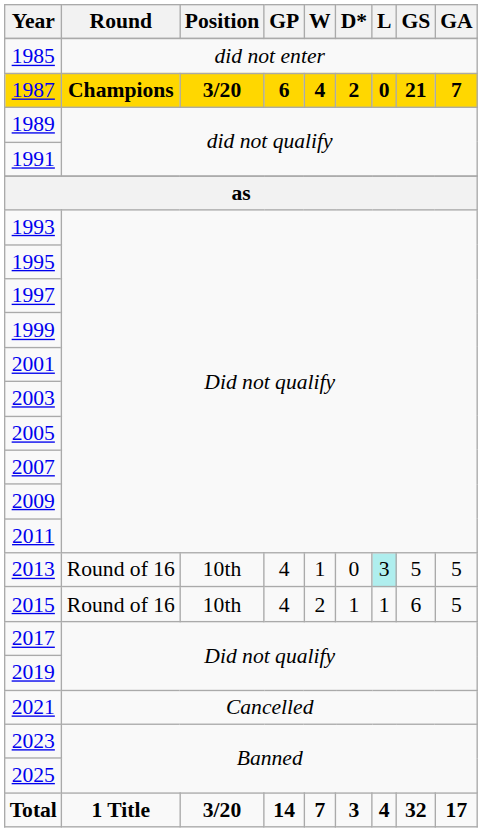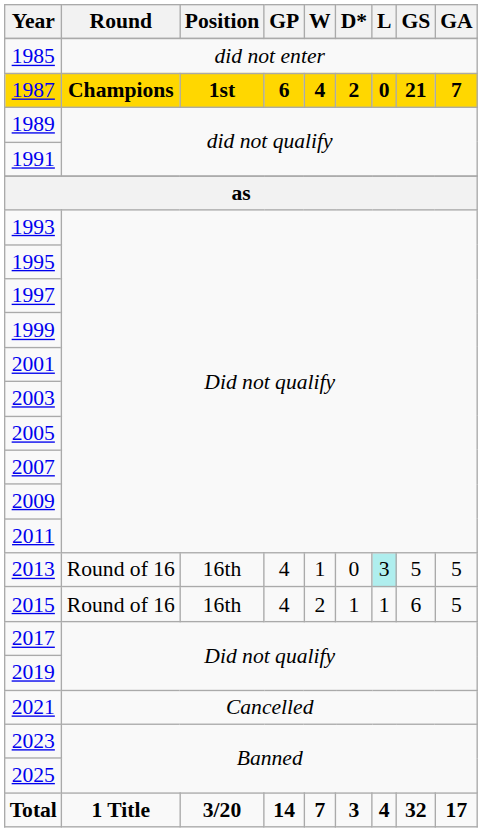1987 | Position: 3/20 -> 1st
2013 | Position: 10th -> 16th
2015 | Position: 10th -> 16th
